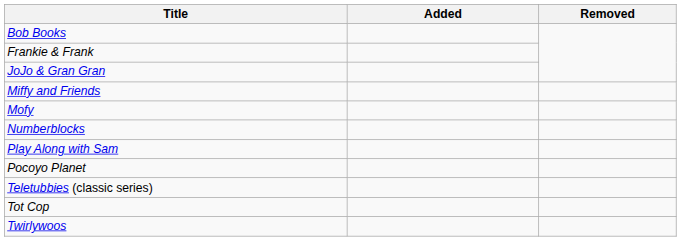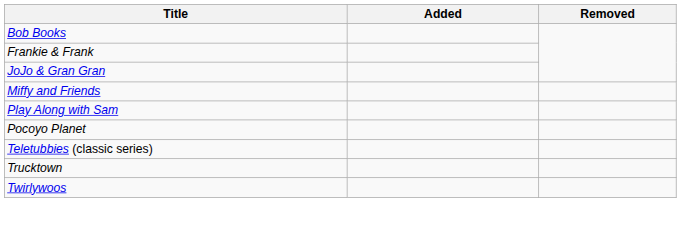- row: Mofy
- row: Numberblocks
- row: Tot Cop
+ row: Trucktown
